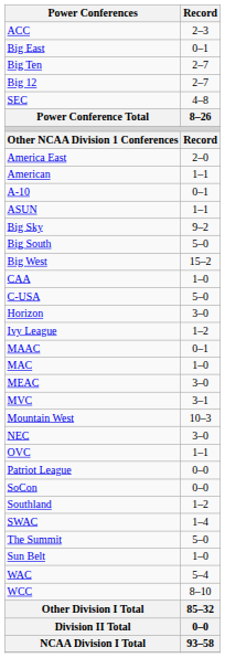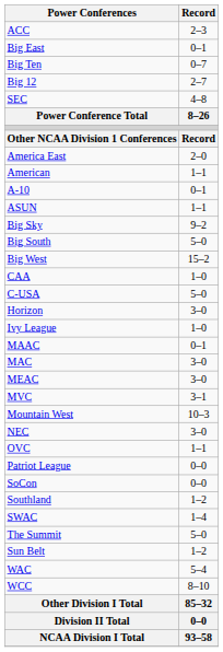Big Ten | Record: 2–7 -> 0–7
Ivy League | Record: 1–2 -> 1–0
MAC | Record: 1–0 -> 3–0
Sun Belt | Record: 1–0 -> 1–2
